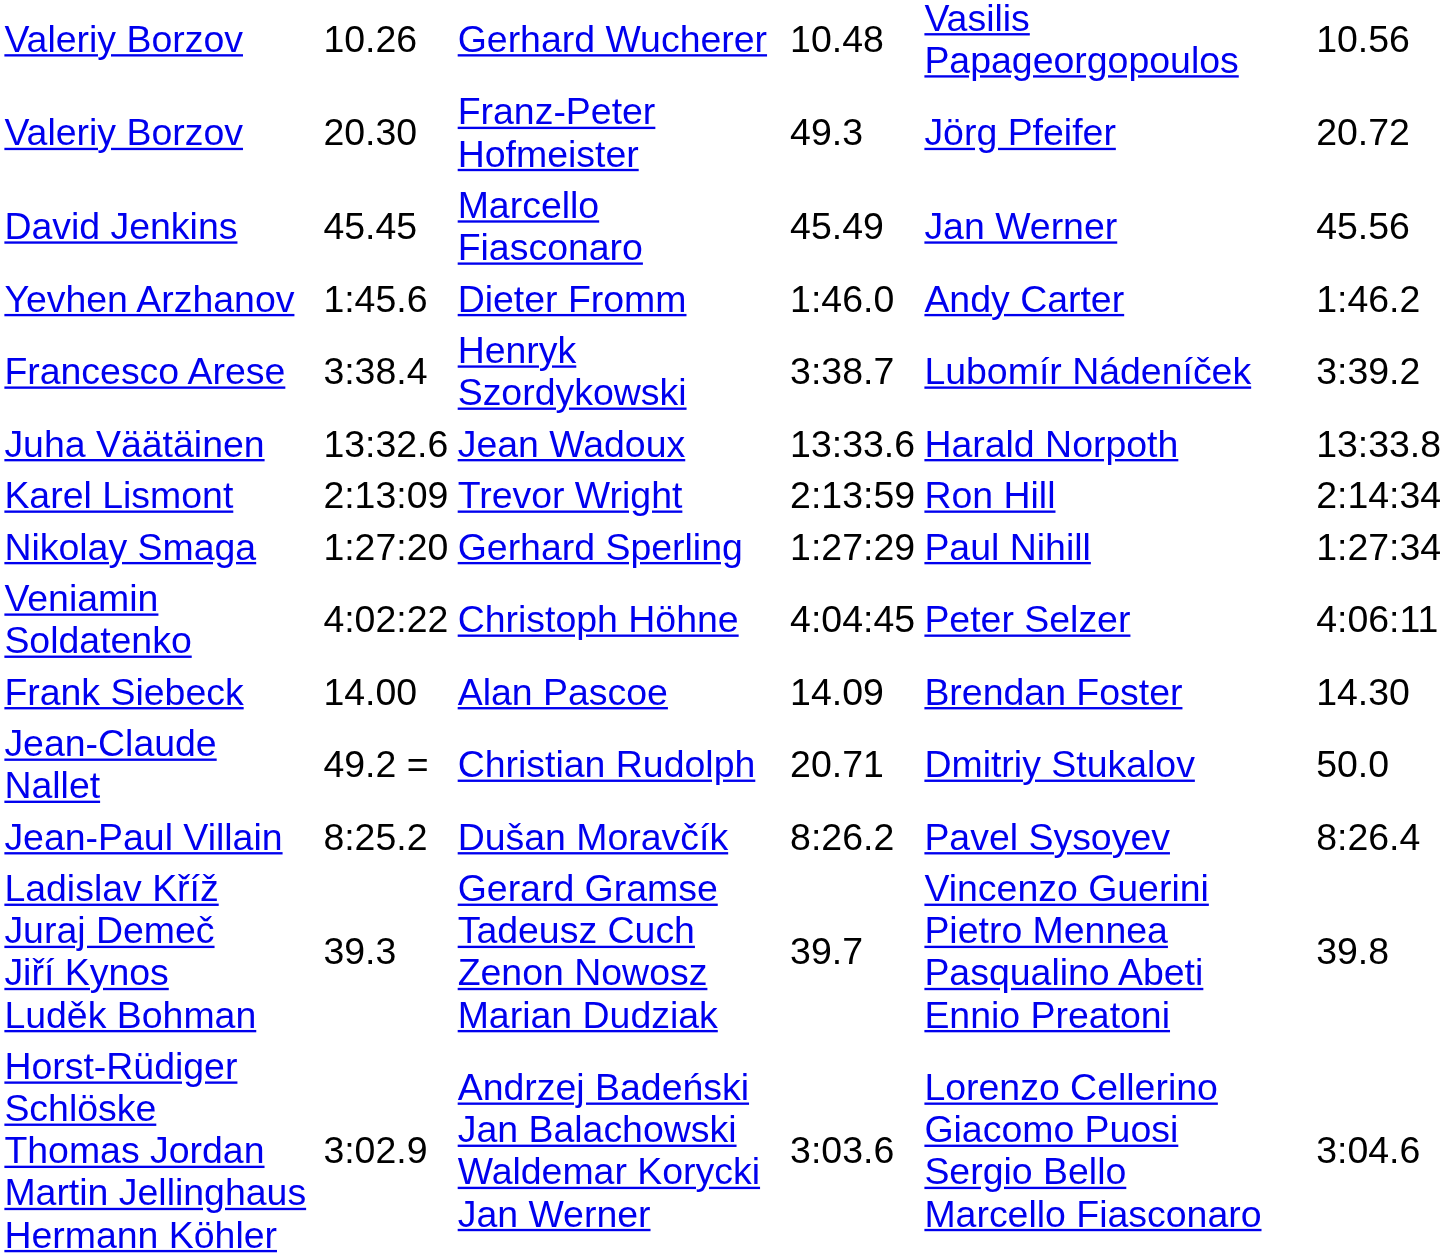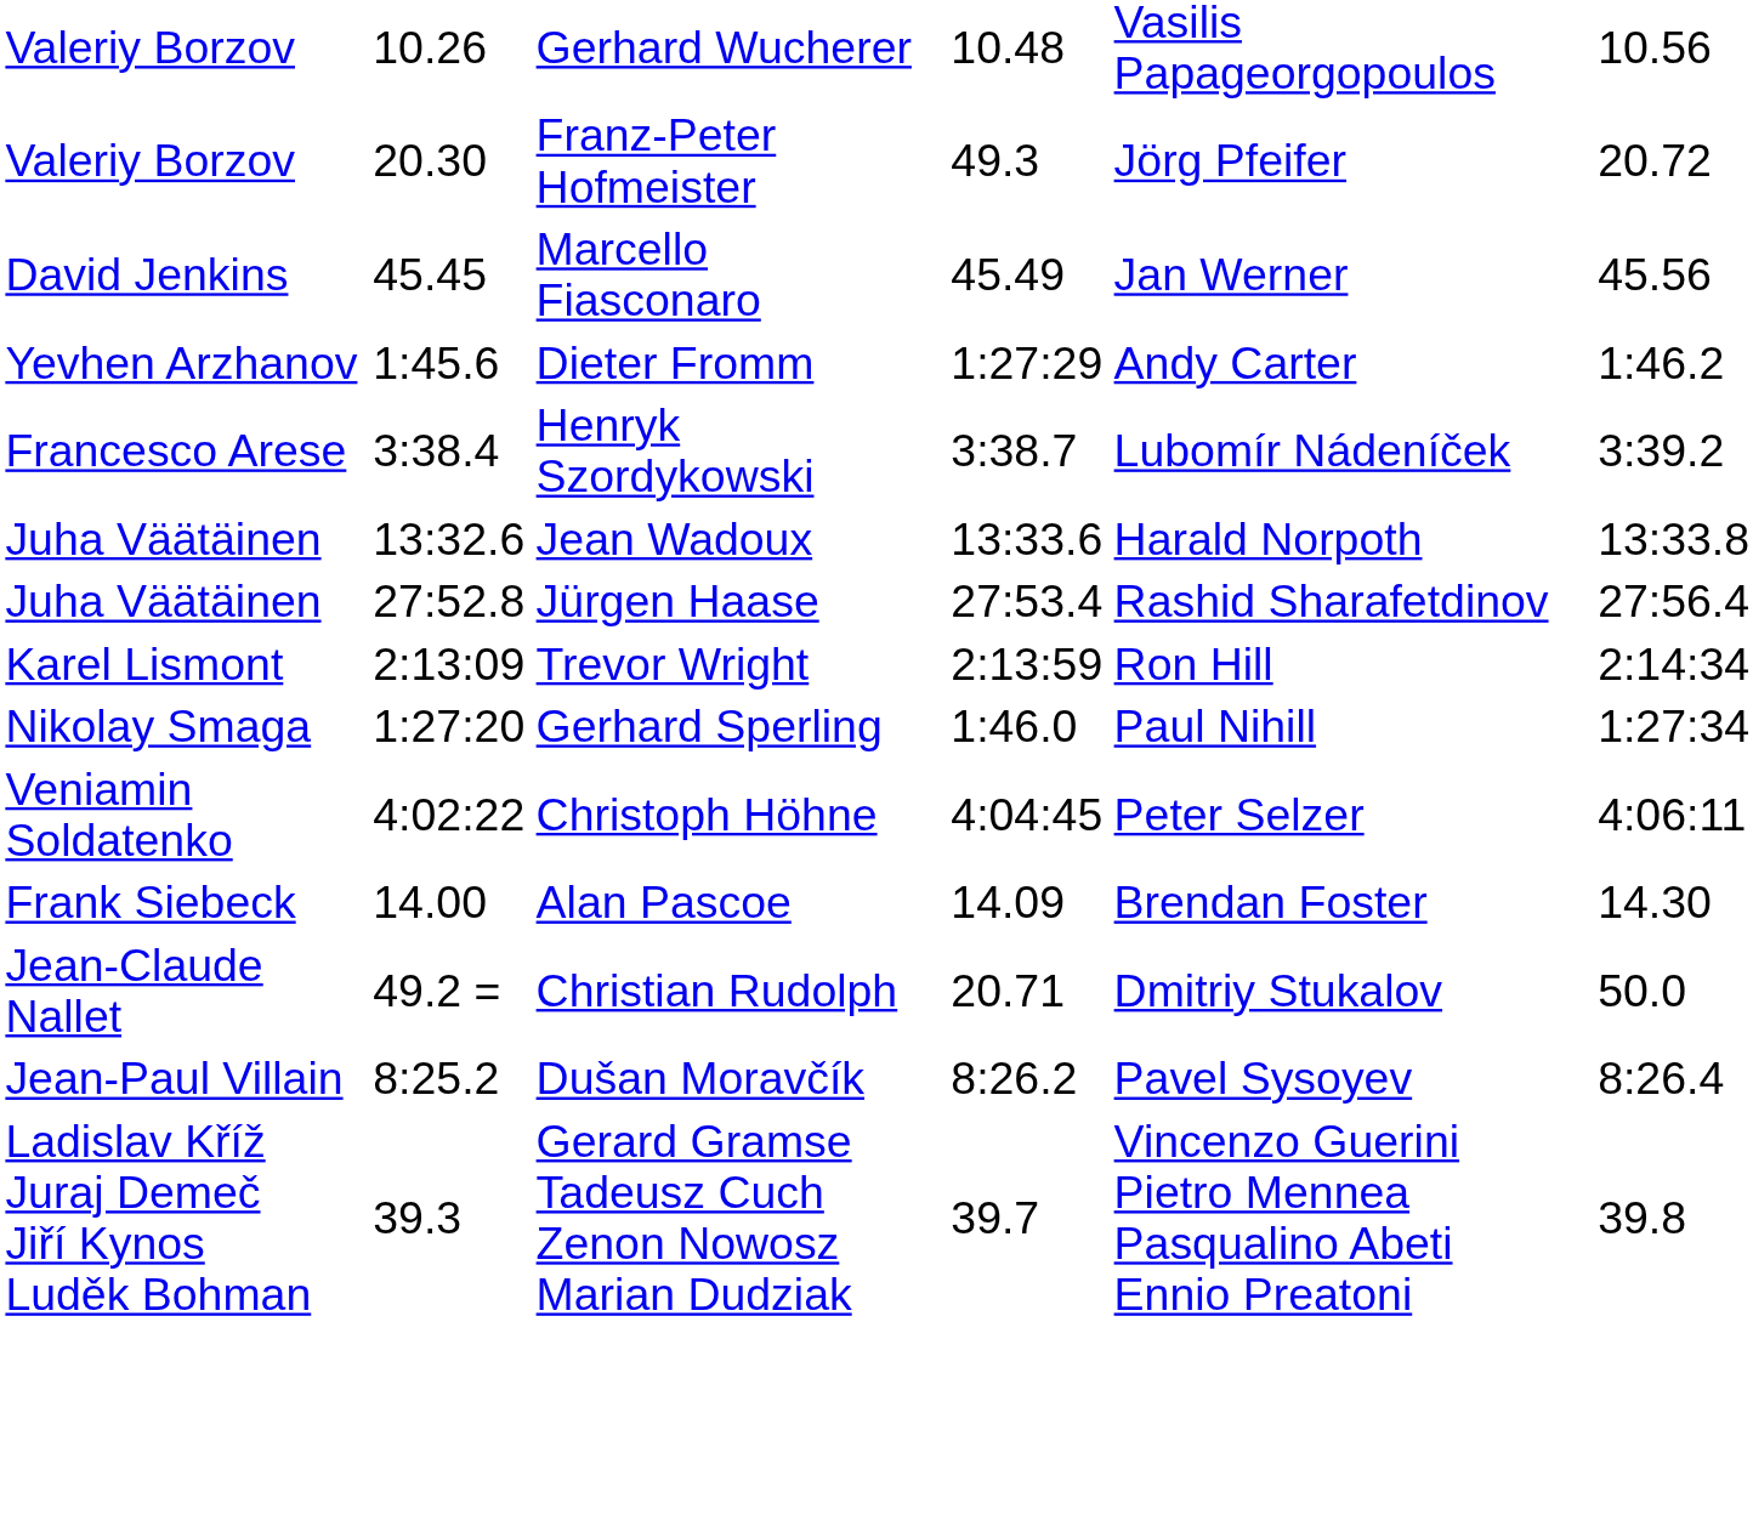Dieter Fromm | column 5: 1:46.0 -> 1:27:29
+ row: Juha Väätäinen | 27:52.8 | Jürgen Haase | 27:53.4 | Rashid Sharafetdinov | 27:56.4
Gerhard Sperling | column 5: 1:27:29 -> 1:46.0
- row: Horst-Rüdiger Schlöske Thomas Jordan Martin Jellinghaus Hermann Köhler | 3:02.9 | Andrzej Badeński Jan Balachowski Waldemar Korycki Jan Werner | 3:03.6 | Lorenzo Cellerino Giacomo Puosi Sergio Bello Marcello Fiasconaro | 3:04.6
